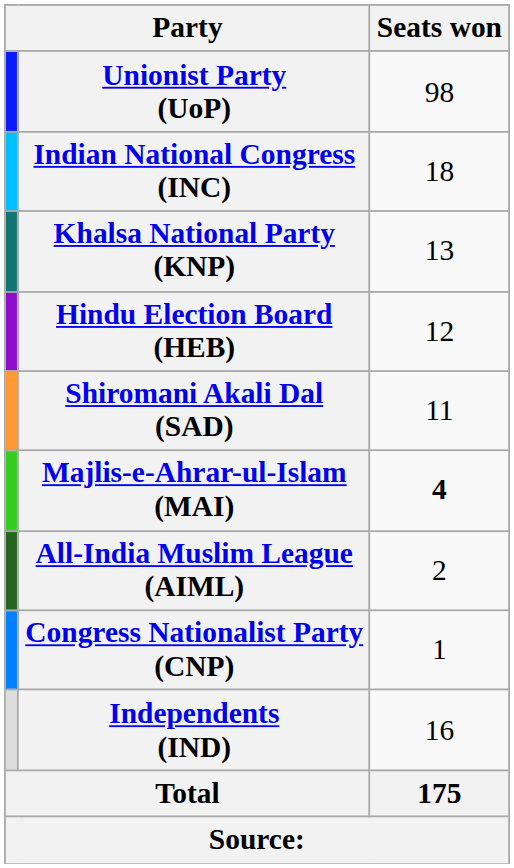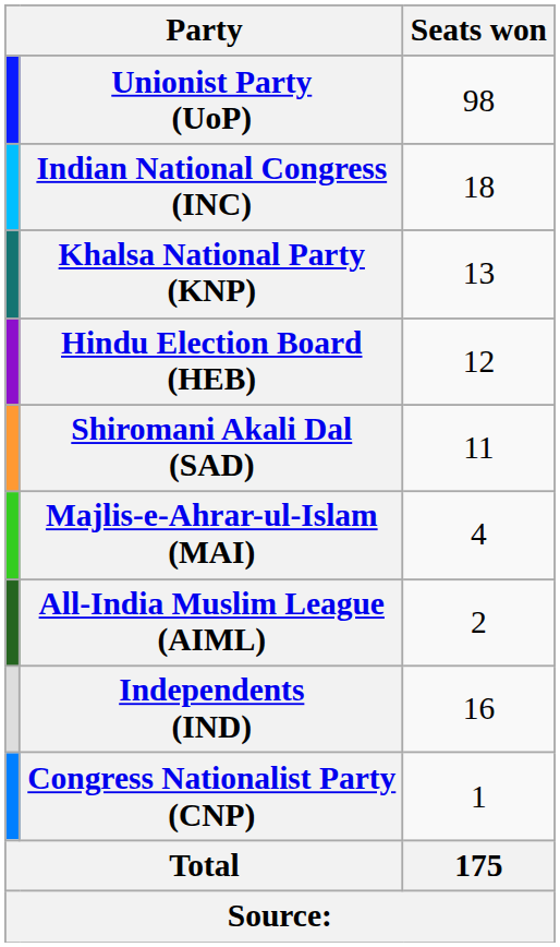Majlis-e-Ahrar-ul-Islam (MAI) | Seats won: bold -> normal
rows swapped: Congress Nationalist Party (CNP) <-> Independents (IND)
